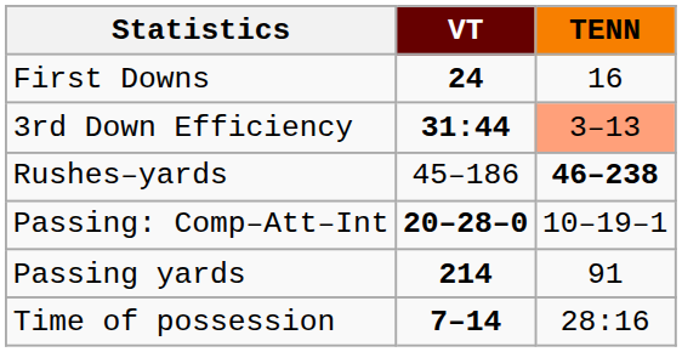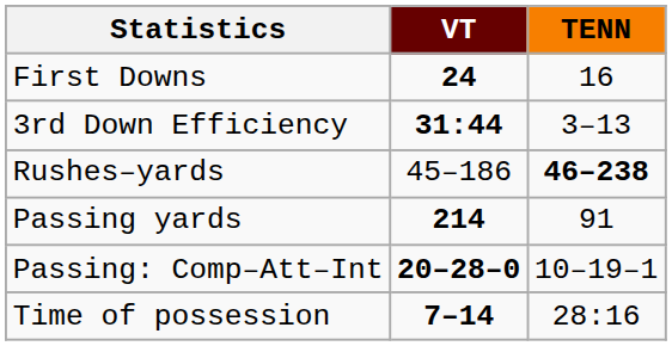3rd Down Efficiency | TENN: lightsalmon background -> no background
rows swapped: Passing yards <-> Passing: Comp–Att–Int
